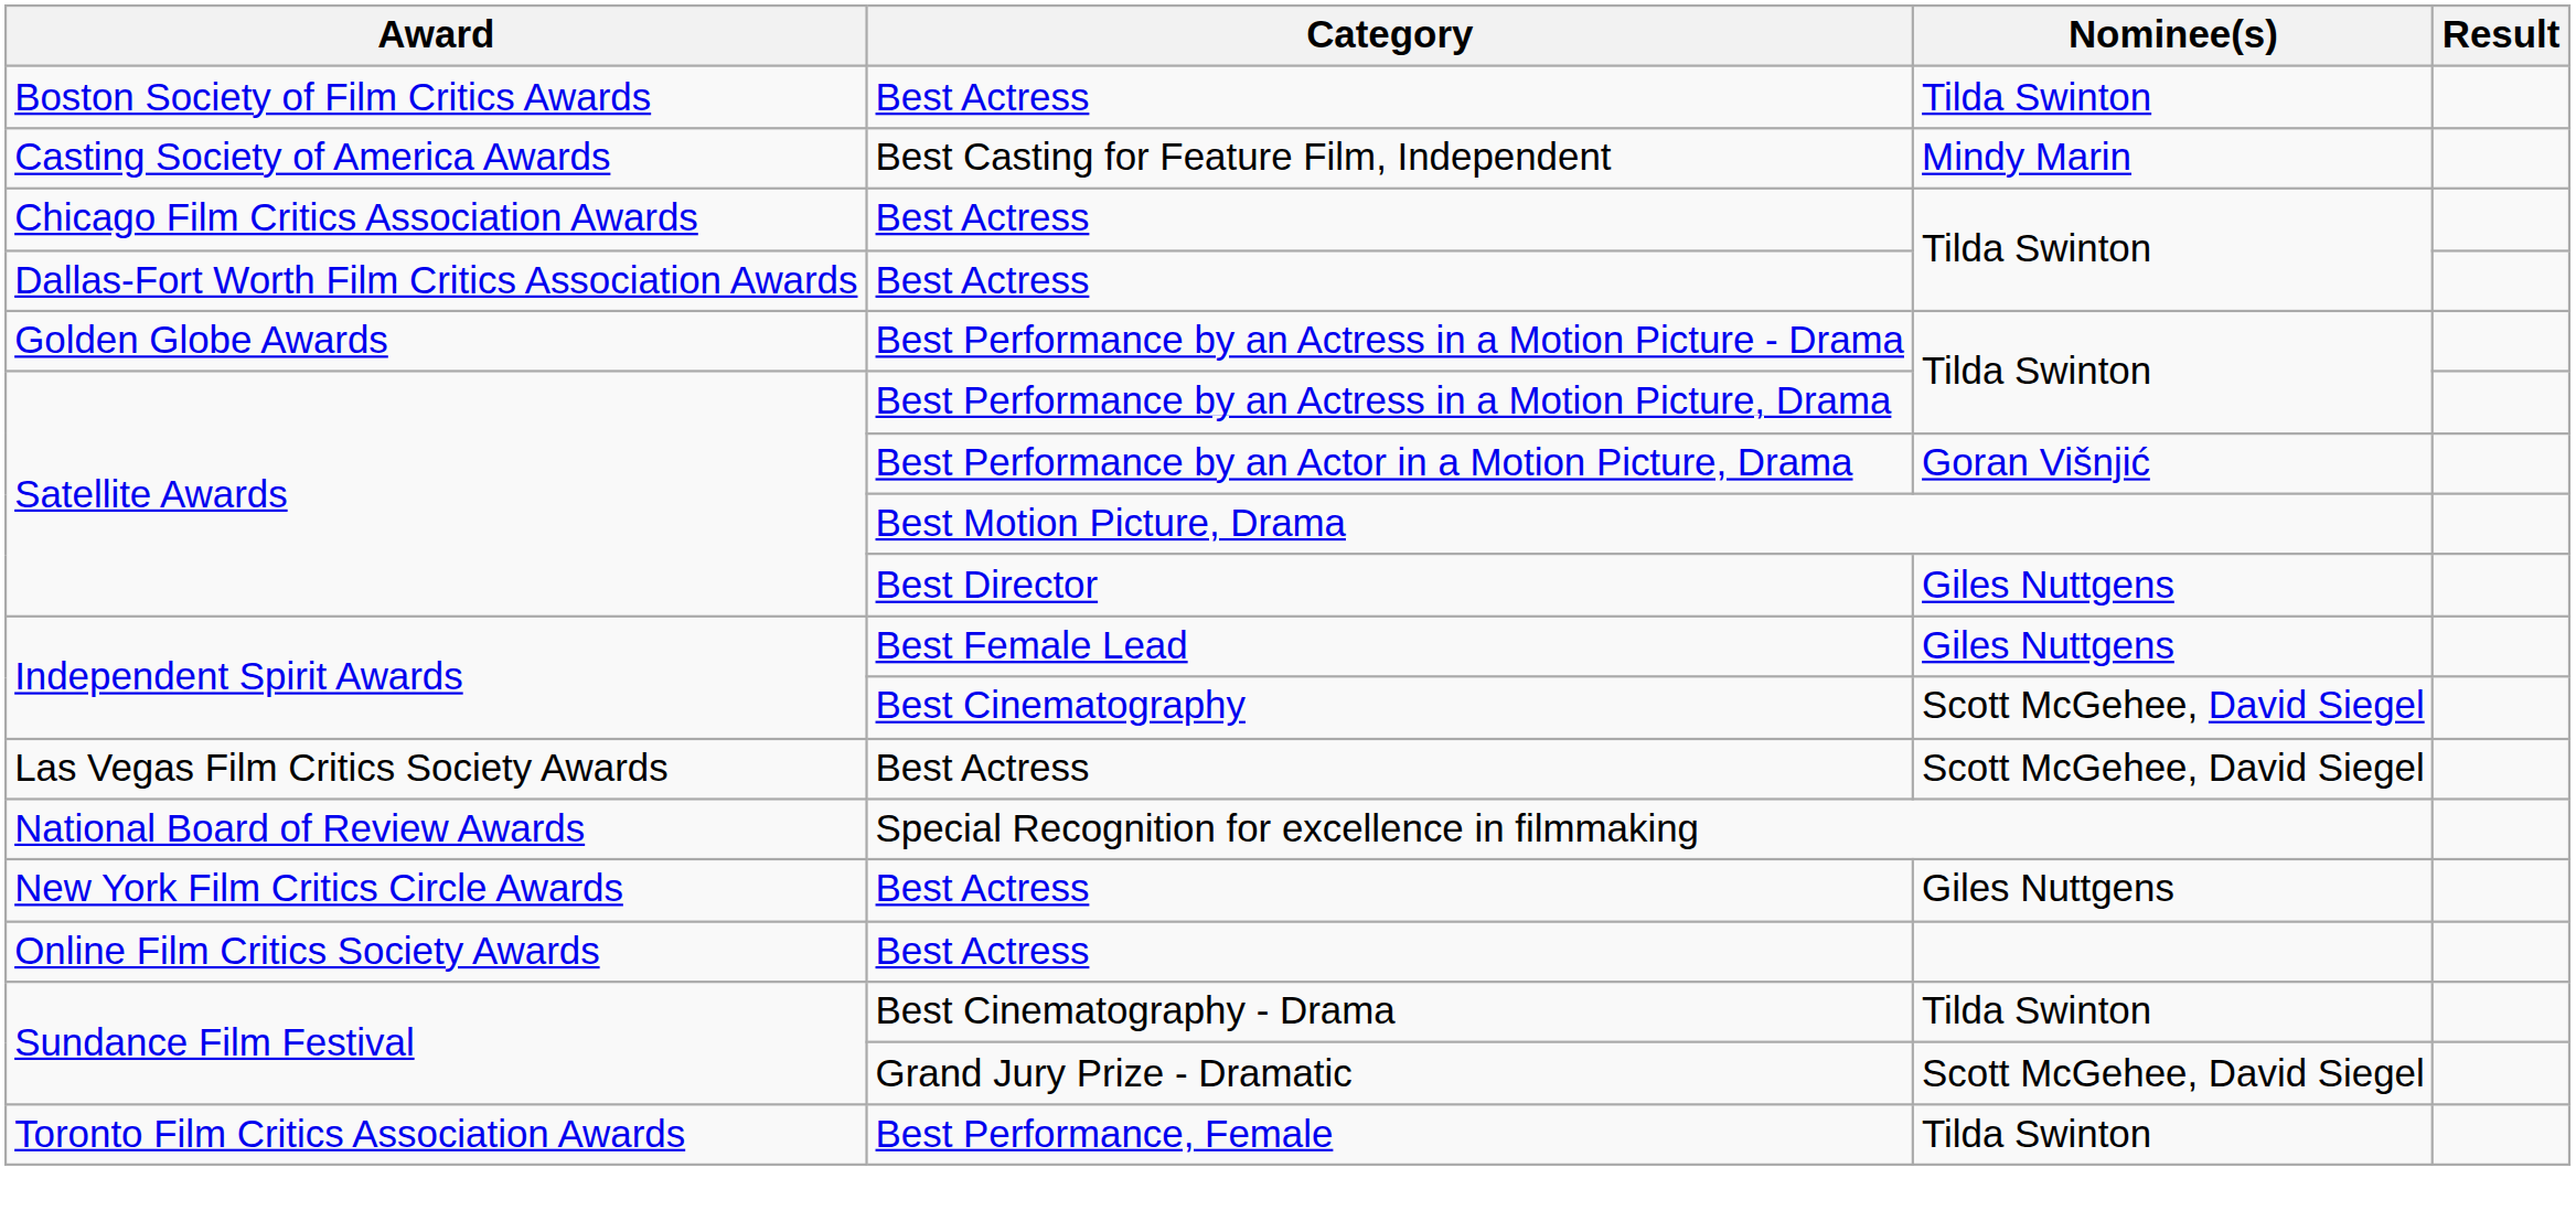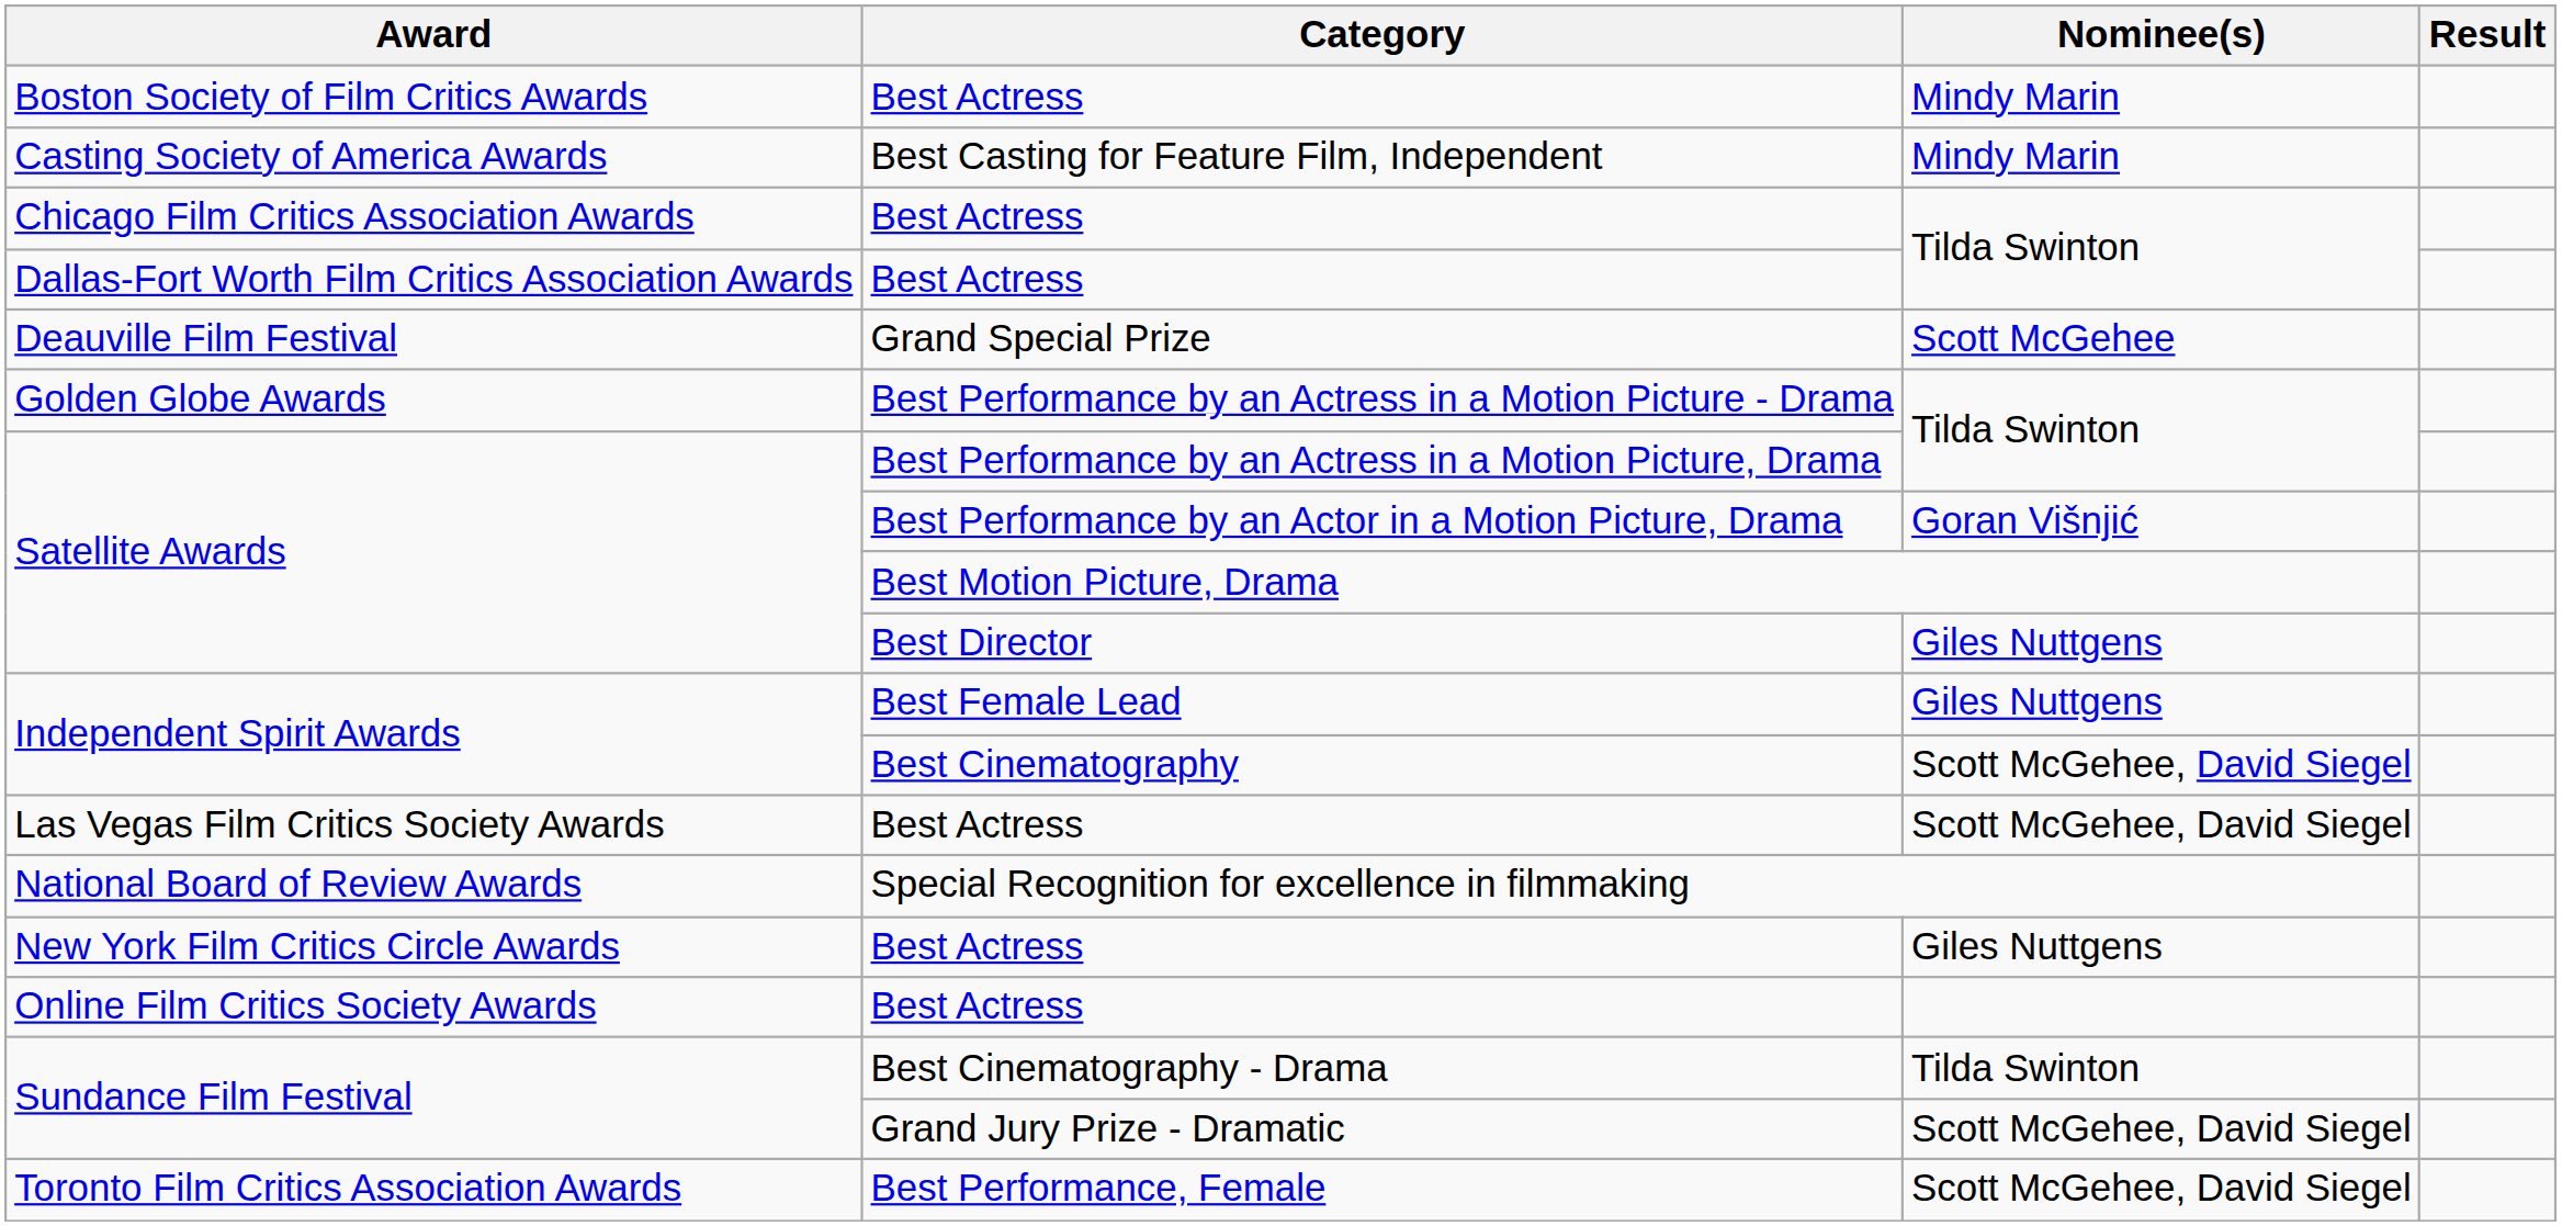Boston Society of Film Critics Awards | Nominee(s): Tilda Swinton -> Mindy Marin
+ row: Deauville Film Festival | Grand Special Prize | Scott McGehee
Toronto Film Critics Association Awards | Nominee(s): Tilda Swinton -> Scott McGehee, David Siegel
